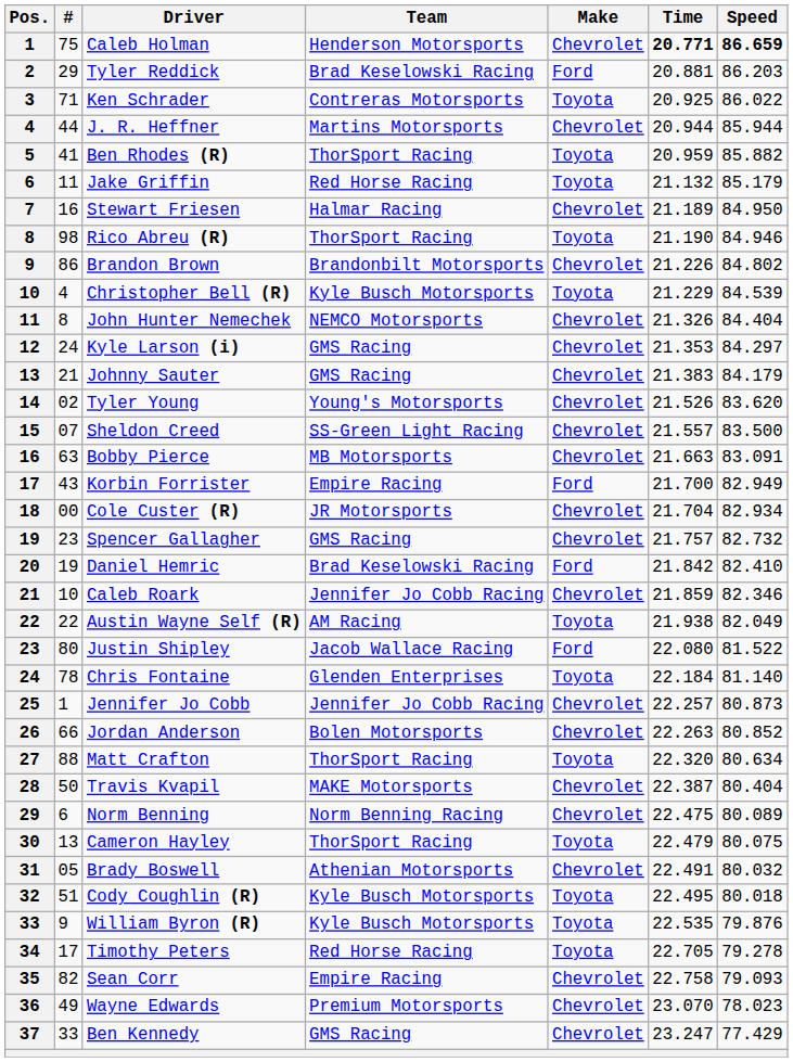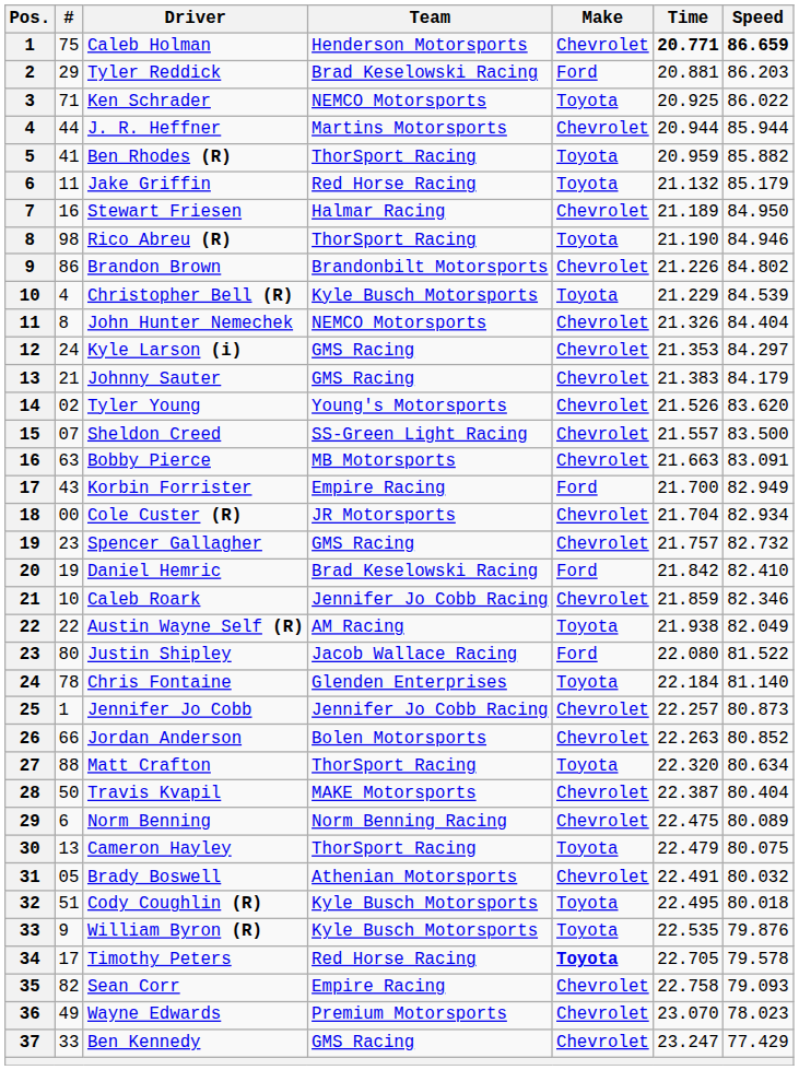Ken Schrader | Team: Contreras Motorsports -> NEMCO Motorsports
Timothy Peters | Make: normal -> bold
Timothy Peters | Speed: 79.278 -> 79.578
